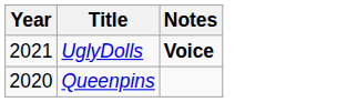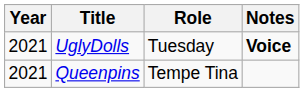+ column: Role | Tuesday | Tempe Tina
Queenpins | Year: 2020 -> 2021
